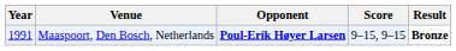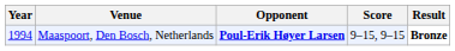Maaspoort, Den Bosch, Netherlands | Year: 1991 -> 1994
